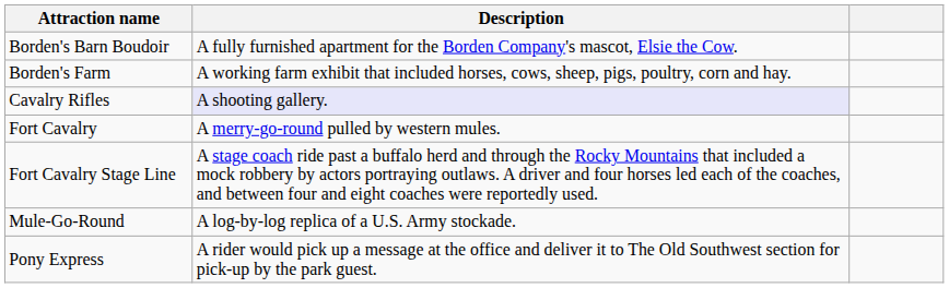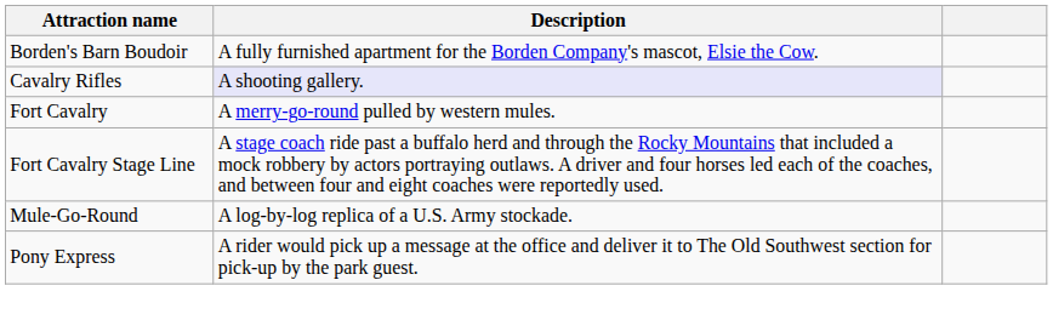- row: Borden's Farm | A working farm exhibit that included horses, cows, sheep, pigs, poultry, corn and hay.
